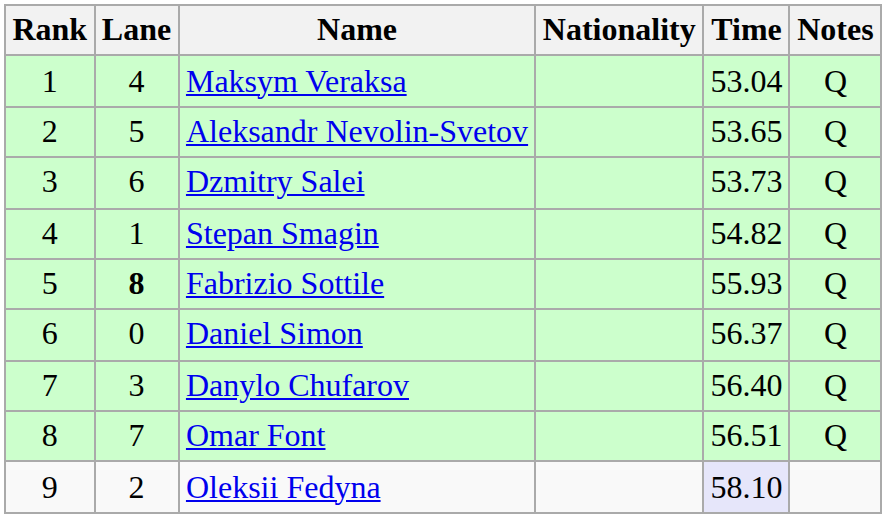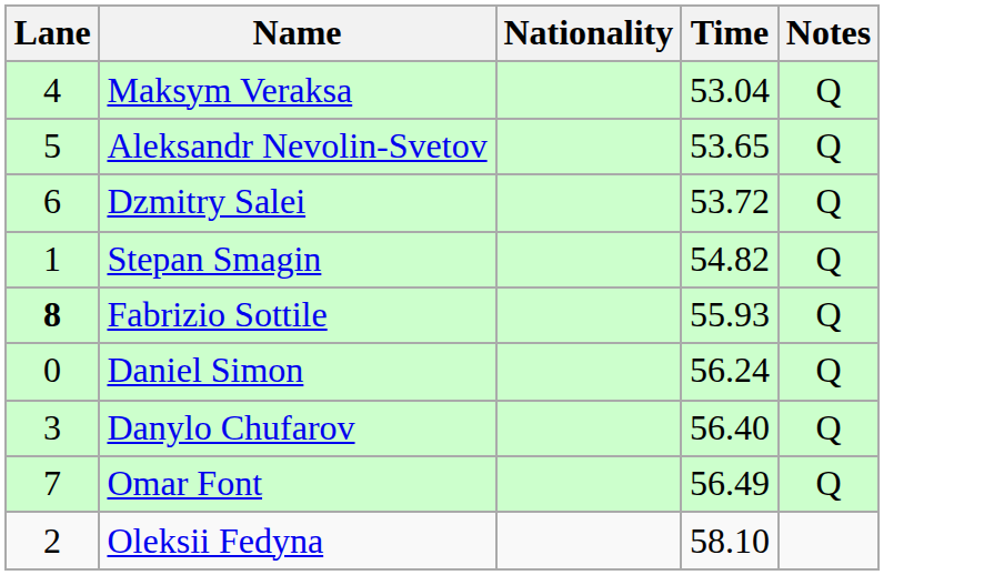- column: Rank | 1 | 2 | 3 | 4 | 5 | 6 | 7 | 8 | 9
Dzmitry Salei | Time: 53.73 -> 53.72
Daniel Simon | Time: 56.37 -> 56.24
Omar Font | Time: 56.51 -> 56.49
Oleksii Fedyna | Time: lavender background -> no background
